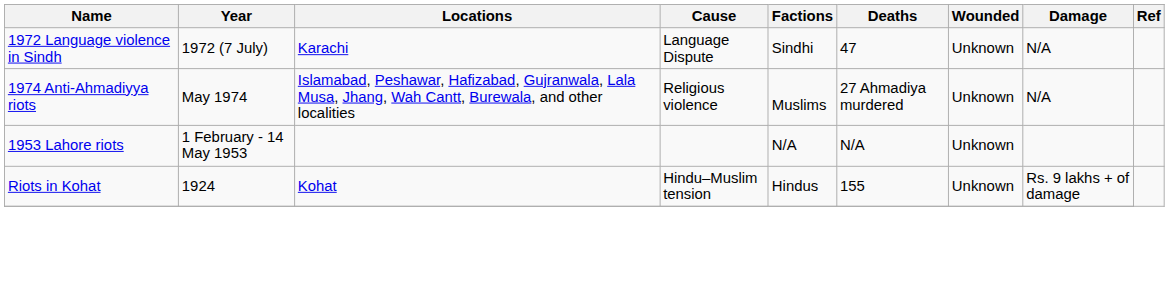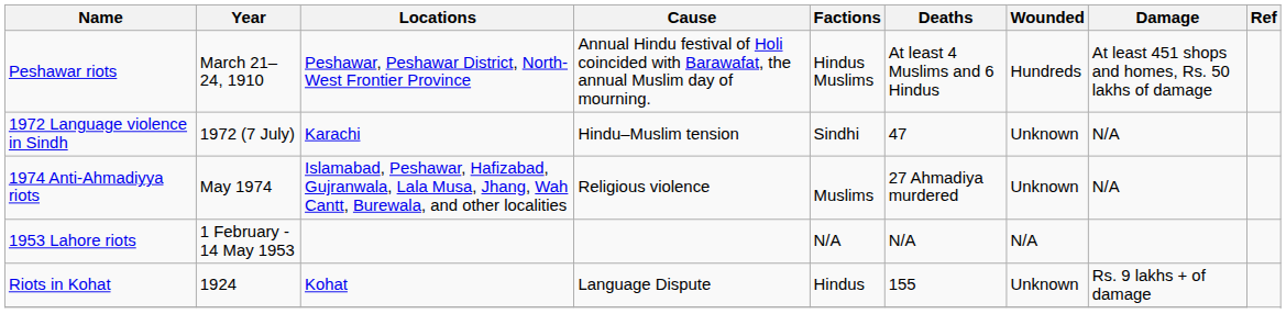+ row: Peshawar riots | March 21–24, 1910 | Peshawar, Peshawar District, North-West Frontier Province | Annual Hindu festival of Holi coincided with Barawafat, the annual Muslim day of mourning. | Hindus Muslims | At least 4 Muslims and 6 Hindus | Hundreds | At least 451 shops and homes, Rs. 50 lakhs of damage
1972 Language violence in Sindh | Cause: Language Dispute -> Hindu–Muslim tension
1953 Lahore riots | Wounded: Unknown -> N/A
Riots in Kohat | Cause: Hindu–Muslim tension -> Language Dispute
